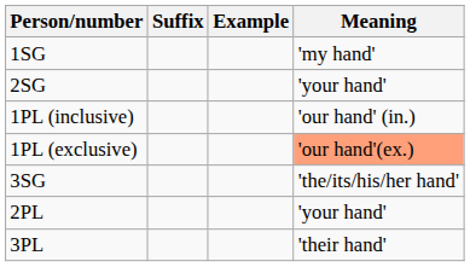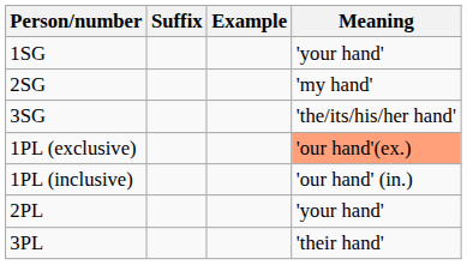1SG | Meaning: 'my hand' -> 'your hand'
2SG | Meaning: 'your hand' -> 'my hand'
rows swapped: 3SG <-> 1PL (inclusive)
